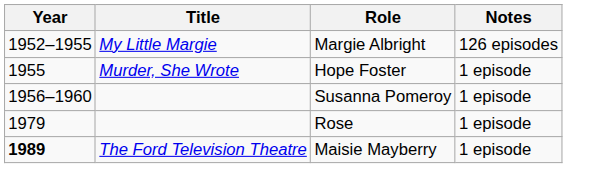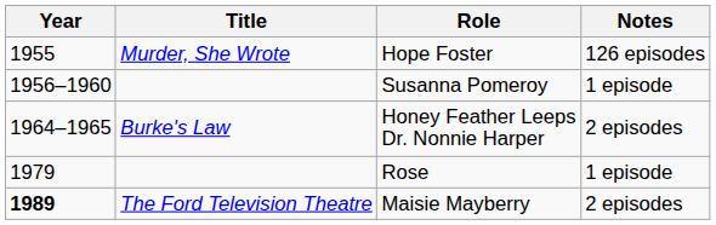- row: 1952–1955 | My Little Margie | Margie Albright | 126 episodes
Hope Foster | Notes: 1 episode -> 126 episodes
+ row: 1964–1965 | Burke's Law | Honey Feather Leeps Dr. Nonnie Harper | 2 episodes
Maisie Mayberry | Notes: 1 episode -> 2 episodes
